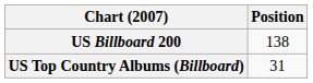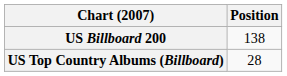US Top Country Albums (Billboard) | Position: 31 -> 28
